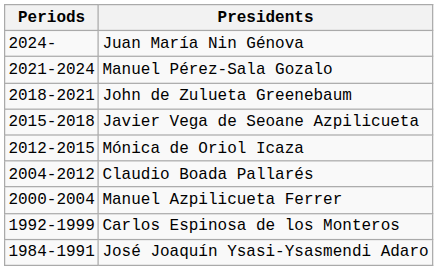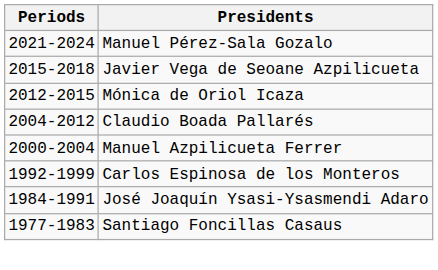- row: 2024- | Juan María Nin Génova
- row: 2018-2021 | John de Zulueta Greenebaum
+ row: 1977-1983 | Santiago Foncillas Casaus
